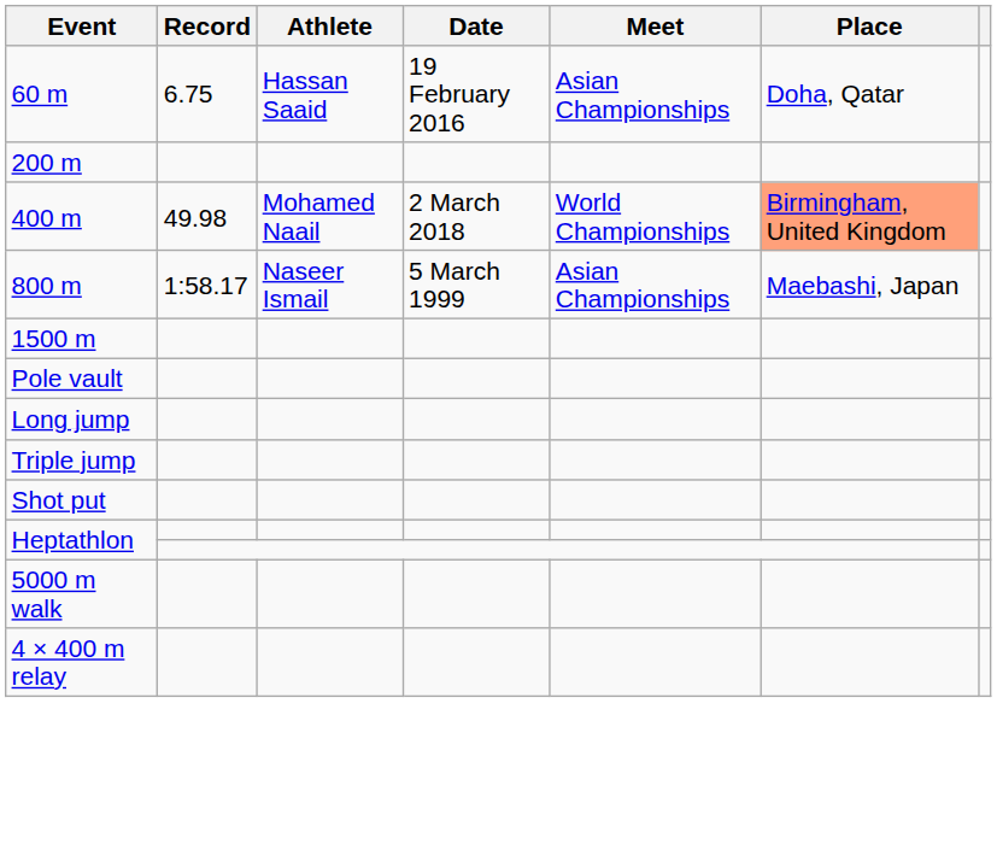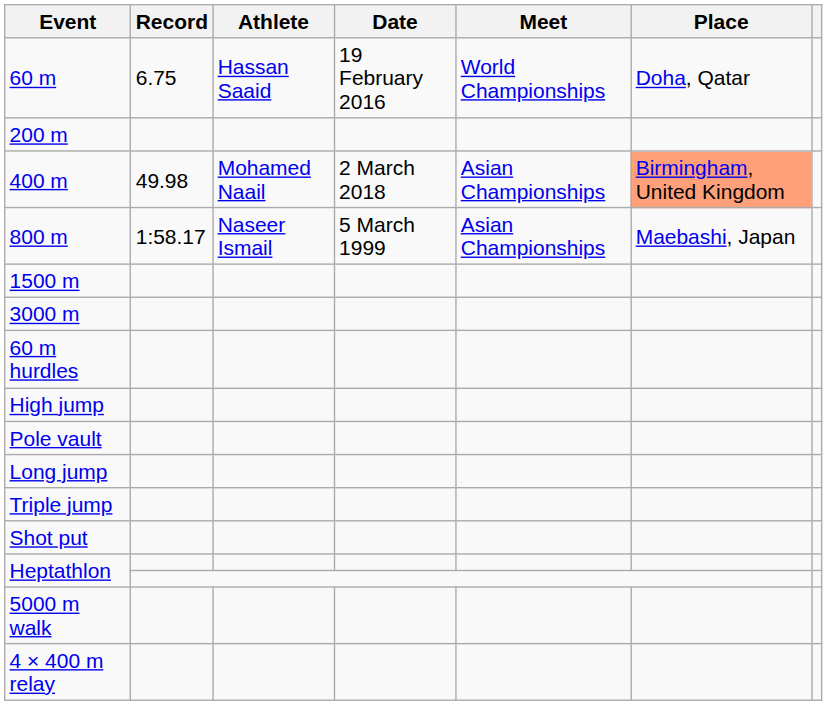60 m | Meet: Asian Championships -> World Championships
400 m | Meet: World Championships -> Asian Championships
+ row: 3000 m
+ row: 60 m hurdles
+ row: High jump
